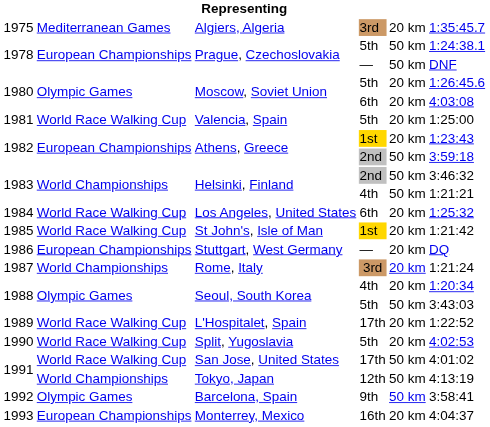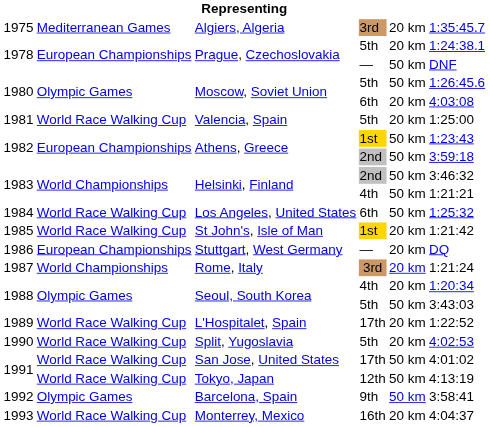Prague, Czechoslovakia / 5th | column 5: 50 km -> 20 km
Moscow, Soviet Union / 5th | column 5: 20 km -> 50 km
Athens, Greece / 1st | column 5: 20 km -> 50 km
Los Angeles, United States | column 5: 20 km -> 50 km
Tokyo, Japan | column 2: World Championships -> World Race Walking Cup
Monterrey, Mexico | column 2: European Championships -> World Race Walking Cup
